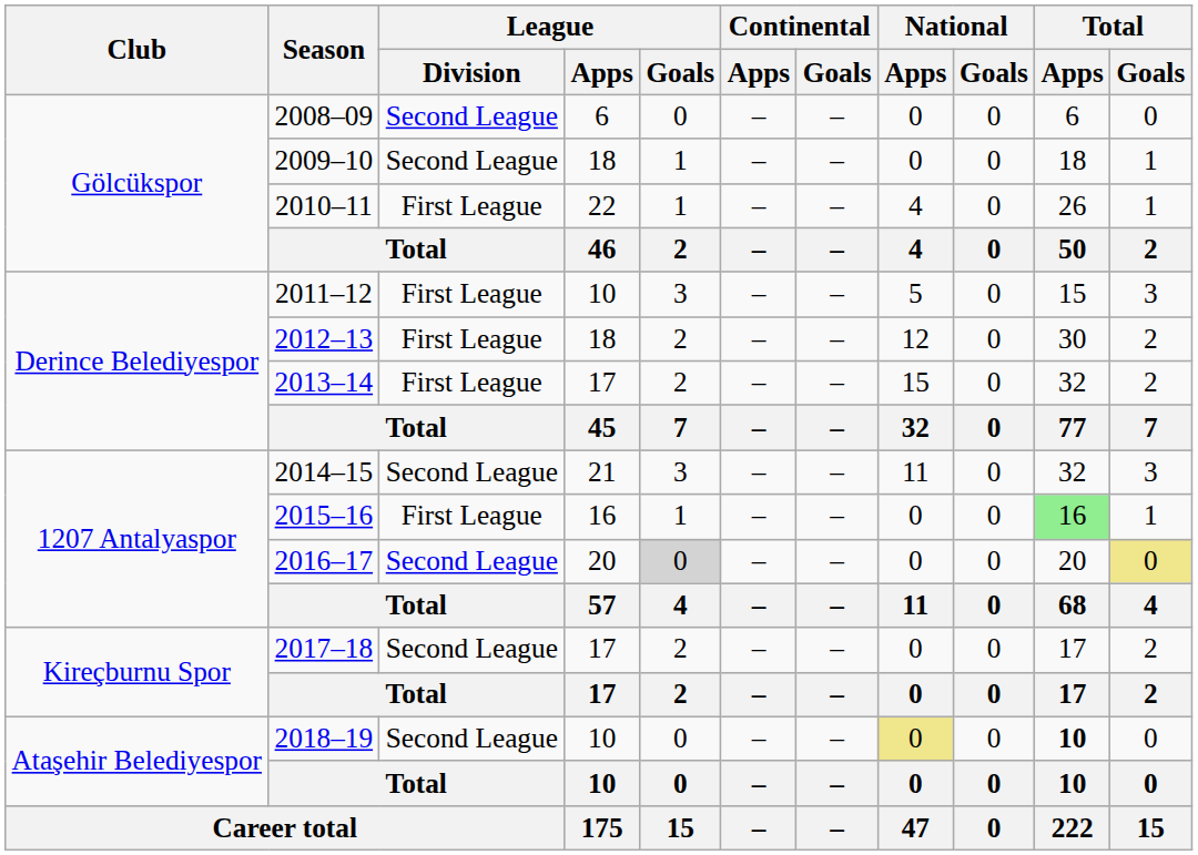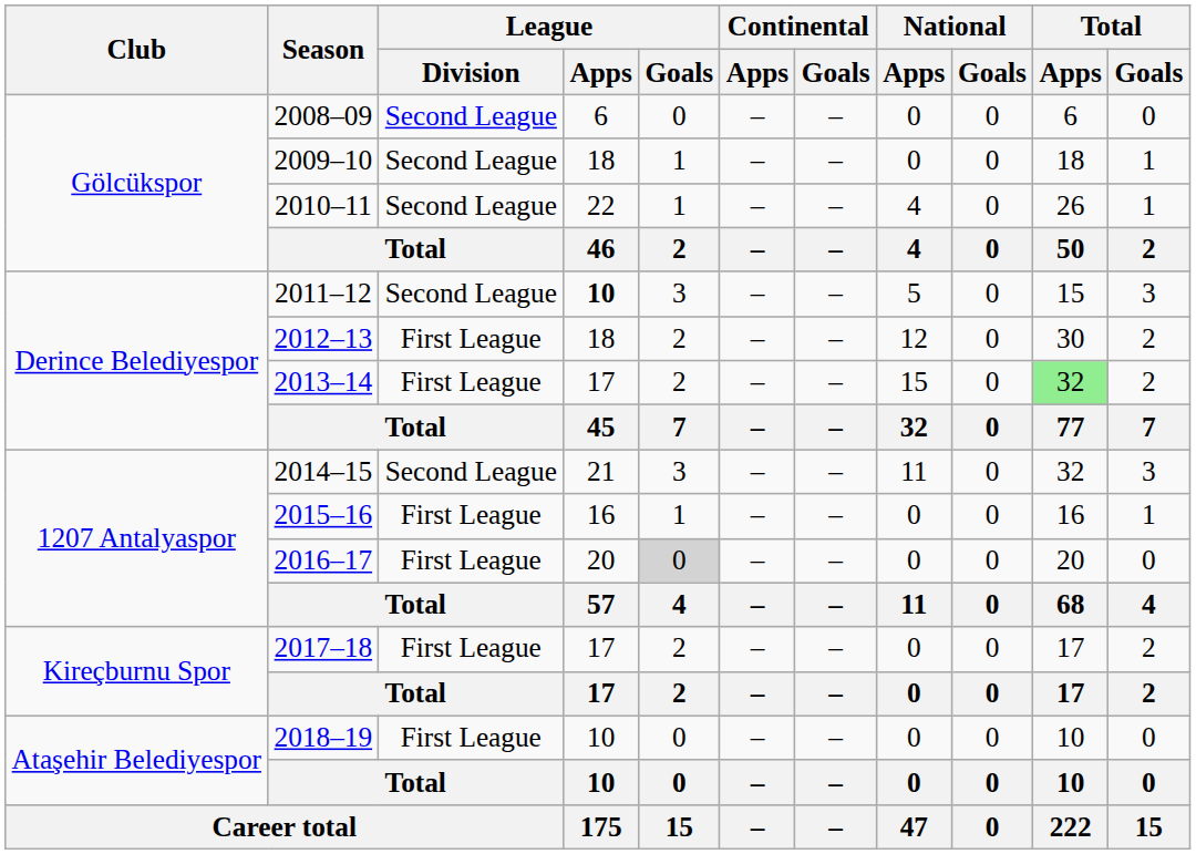2010–11 | League / Division: First League -> Second League
2011–12 | League / Division: First League -> Second League
2011–12 | League / Apps: normal -> bold
2013–14 | Total / Apps: no background -> lightgreen background
2015–16 | Total / Apps: lightgreen background -> no background
2016–17 | League / Division: Second League -> First League
2016–17 | Total / Goals: khaki background -> no background
2017–18 | League / Division: Second League -> First League
2018–19 | League / Division: Second League -> First League
2018–19 | National / Apps: khaki background -> no background
2018–19 | Total / Apps: bold -> normal
